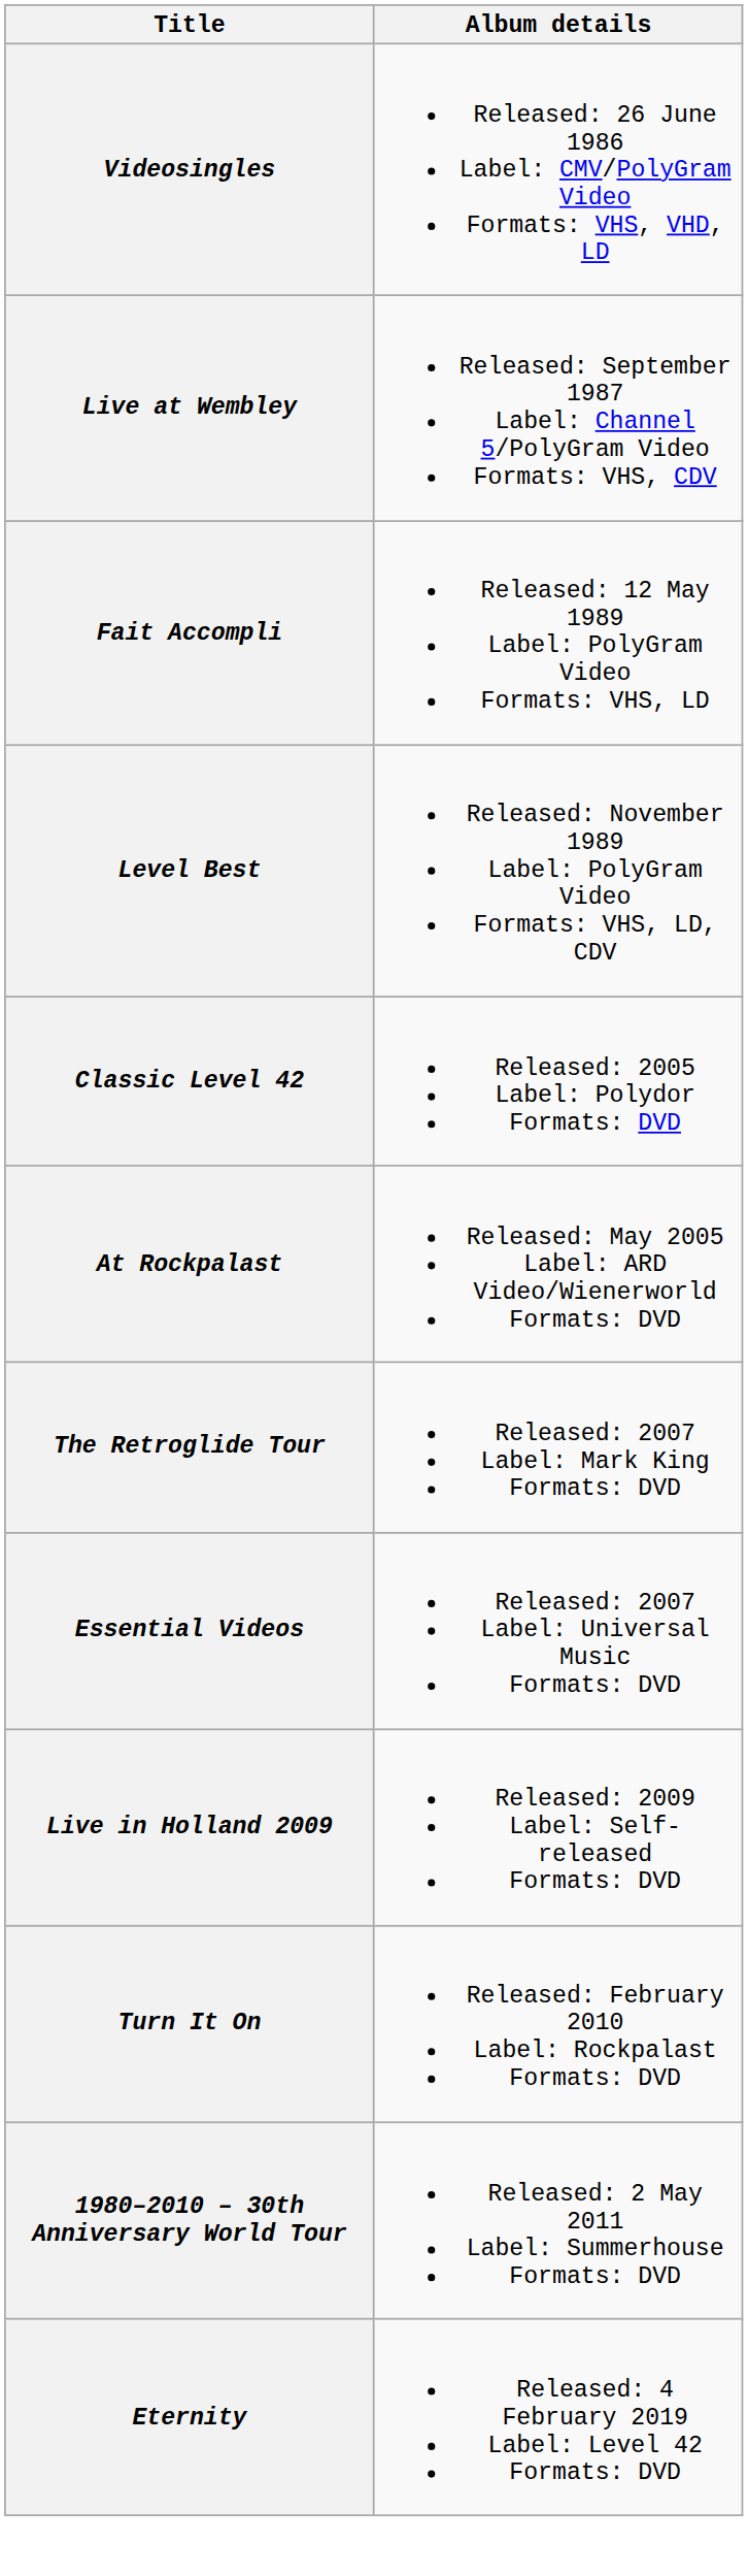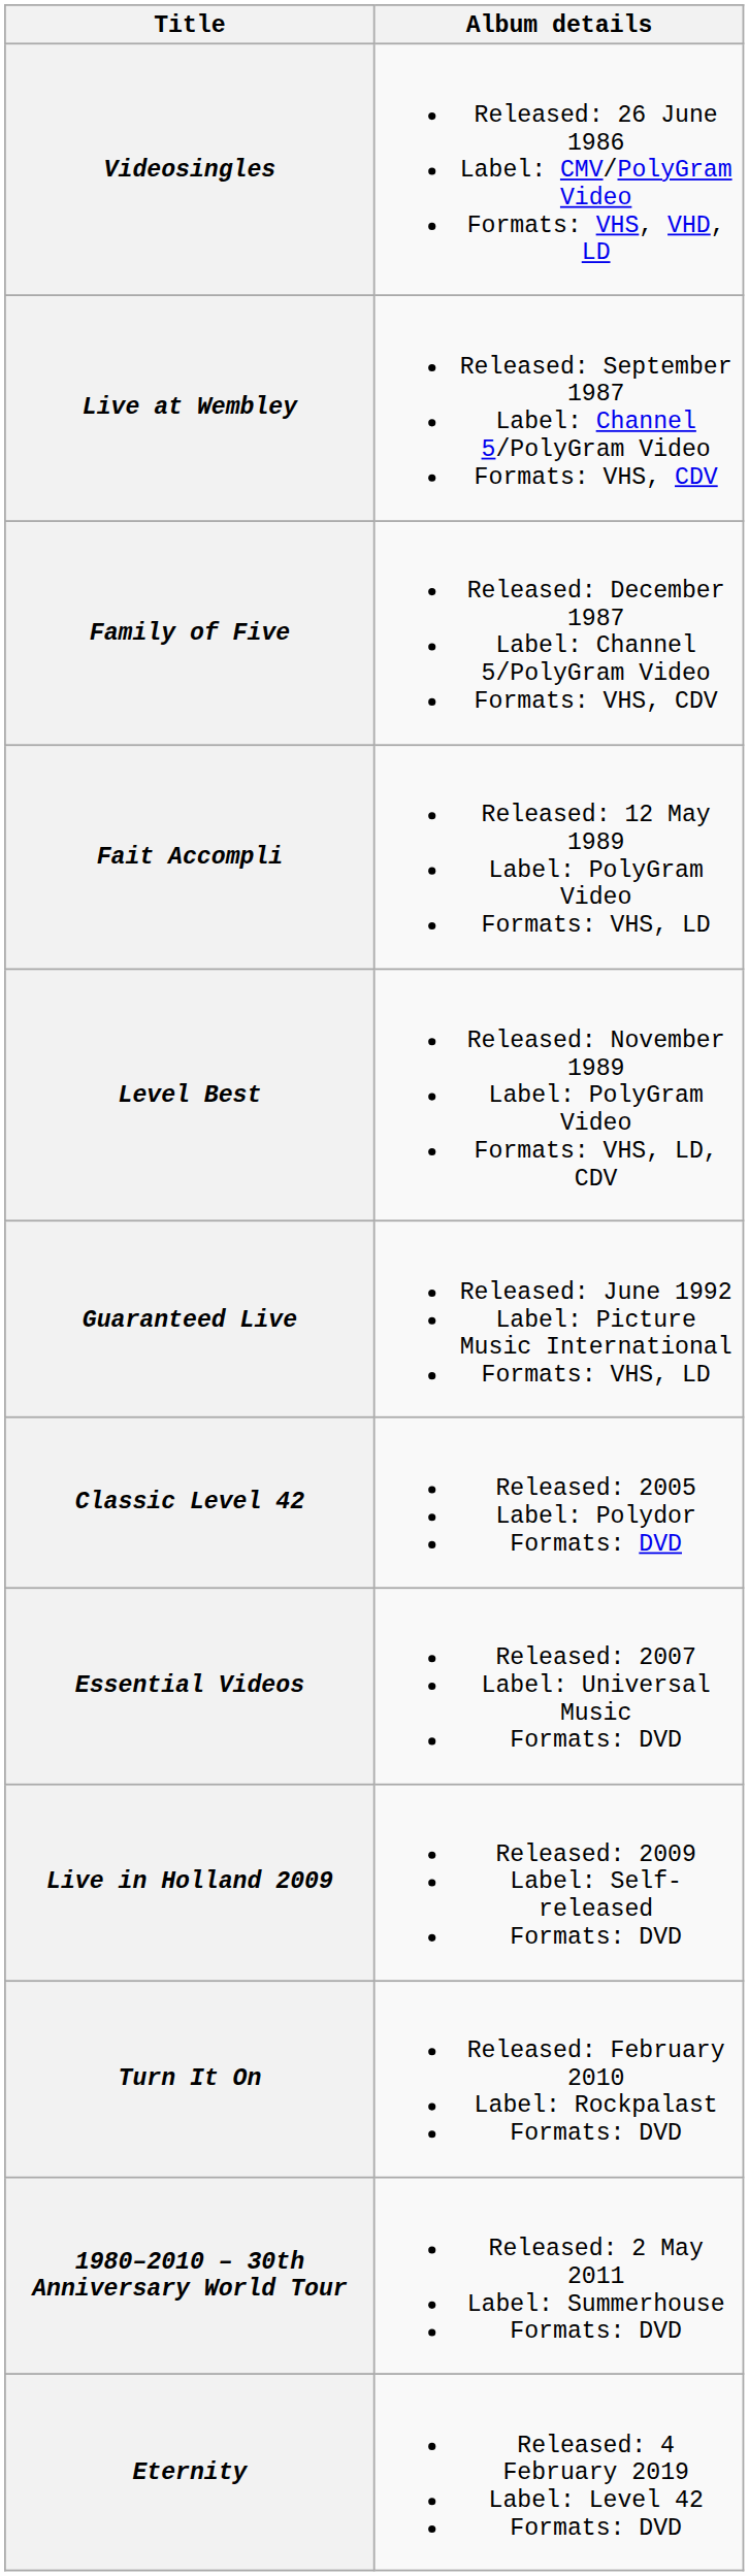+ row: Family of Five | Released: December 1987 Label: Channel 5/PolyGram Video Formats: VHS, CDV
+ row: Guaranteed Live | Released: June 1992 Label: Picture Music International Formats: VHS, LD
- row: At Rockpalast | Released: May 2005 Label: ARD Video/Wienerworld Formats: DVD
- row: The Retroglide Tour | Released: 2007 Label: Mark King Formats: DVD
